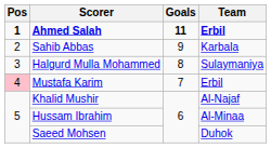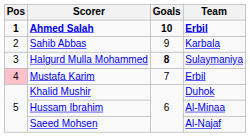Ahmed Salah | Goals: 11 -> 10
Halgurd Mulla Mohammed | Goals: normal -> bold
Khalid Mushir | Team: Al-Najaf -> Duhok
Saeed Mohsen | Team: Duhok -> Al-Najaf
